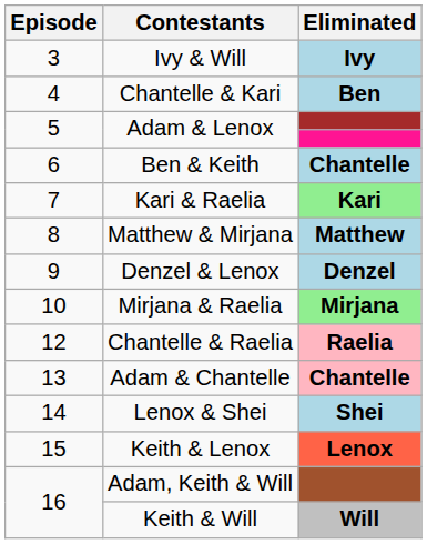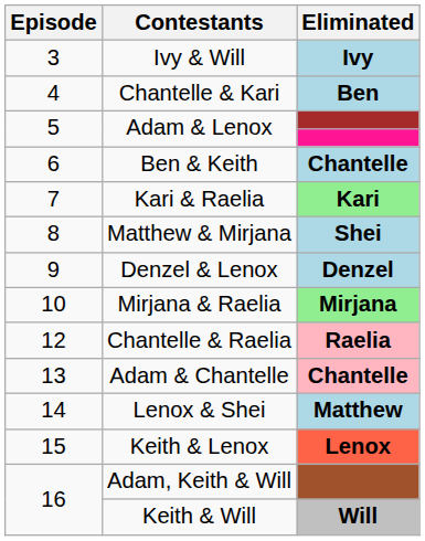Matthew & Mirjana | Eliminated: Matthew -> Shei
Lenox & Shei | Eliminated: Shei -> Matthew
